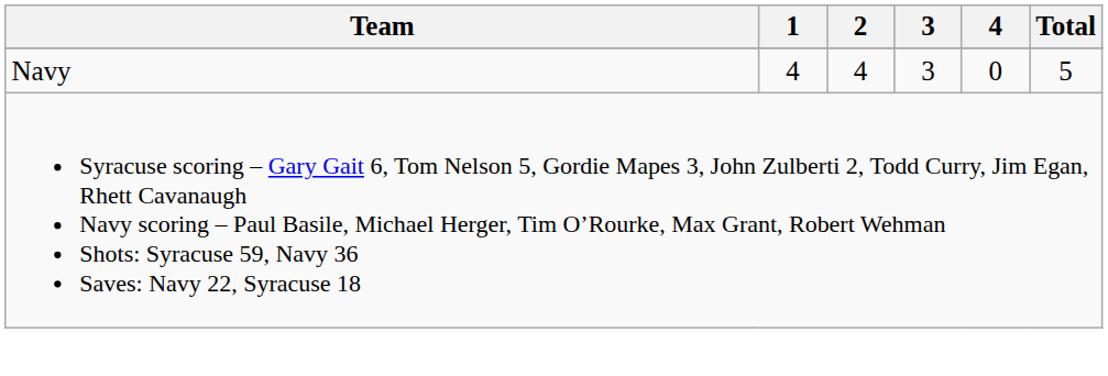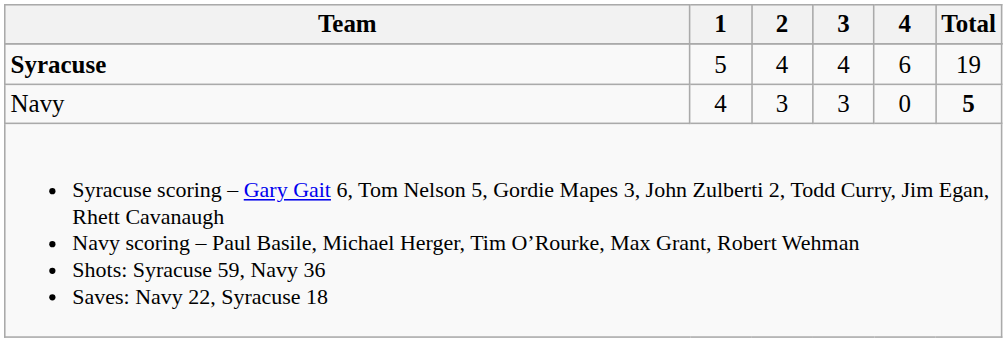+ row: Syracuse | 5 | 4 | 4 | 6 | 19
Navy | 2: 4 -> 3
Navy | Total: normal -> bold
